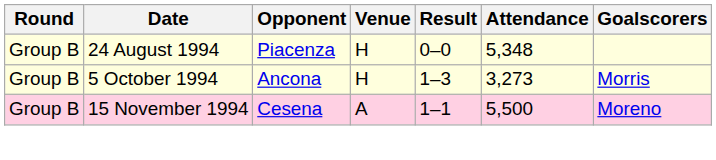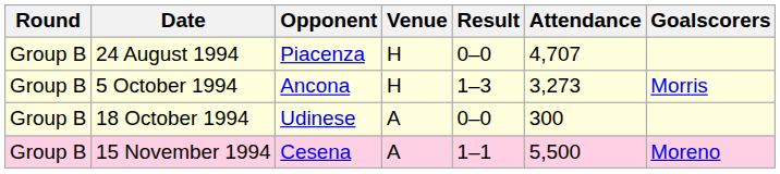24 August 1994 | Attendance: 5,348 -> 4,707
+ row: Group B | 18 October 1994 | Udinese | A | 0–0 | 300
